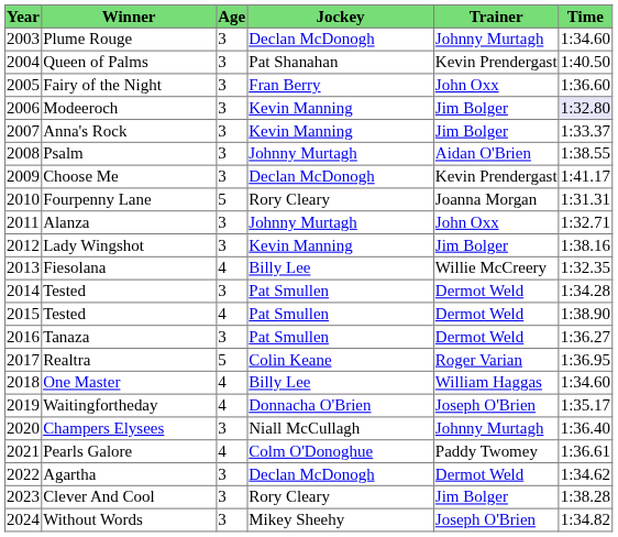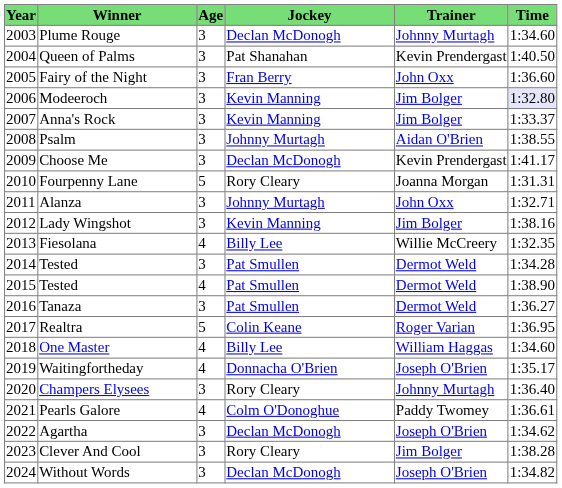Champers Elysees | Jockey: Niall McCullagh -> Rory Cleary
Agartha | Trainer: Dermot Weld -> Joseph O'Brien
Without Words | Jockey: Mikey Sheehy -> Declan McDonogh
